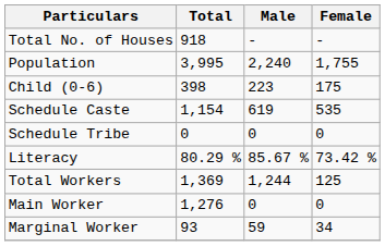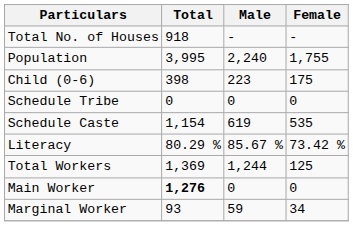rows swapped: Schedule Caste <-> Schedule Tribe
Main Worker | Total: normal -> bold
